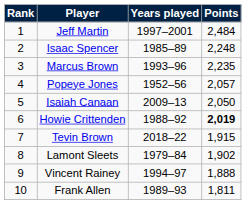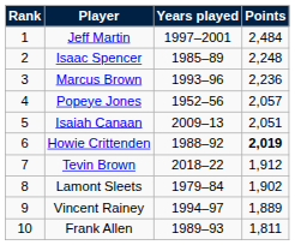Marcus Brown | Points: 2,235 -> 2,236
Isaiah Canaan | Points: 2,050 -> 2,051
Tevin Brown | Points: 1,915 -> 1,912
Vincent Rainey | Points: 1,888 -> 1,889
